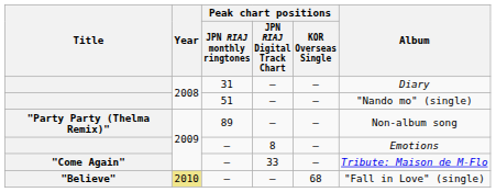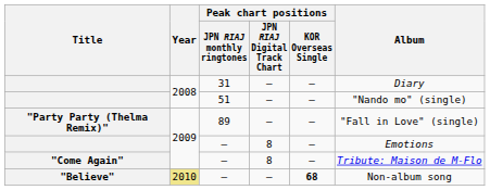"Party Party (Thelma Remix)" | Album: Non-album song -> "Fall in Love" (single)
"Come Again" | Peak chart positions / JPN RIAJ Digital Track Chart: 33 -> 8
"Believe" | Peak chart positions / KOR Overseas Single: normal -> bold
"Believe" | Album: "Fall in Love" (single) -> Non-album song
